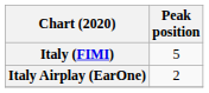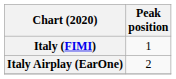Italy (FIMI) | Peak position: 5 -> 1
